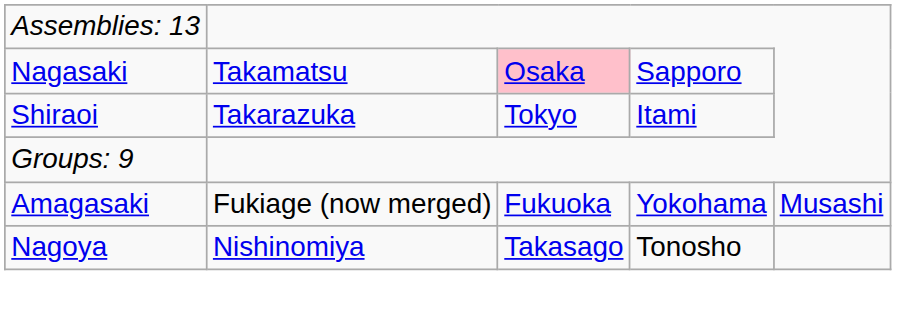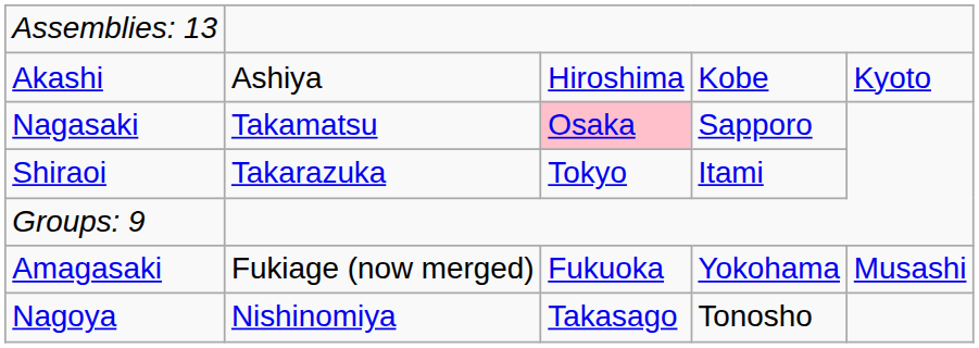+ row: Akashi | Ashiya | Hiroshima | Kobe | Kyoto
